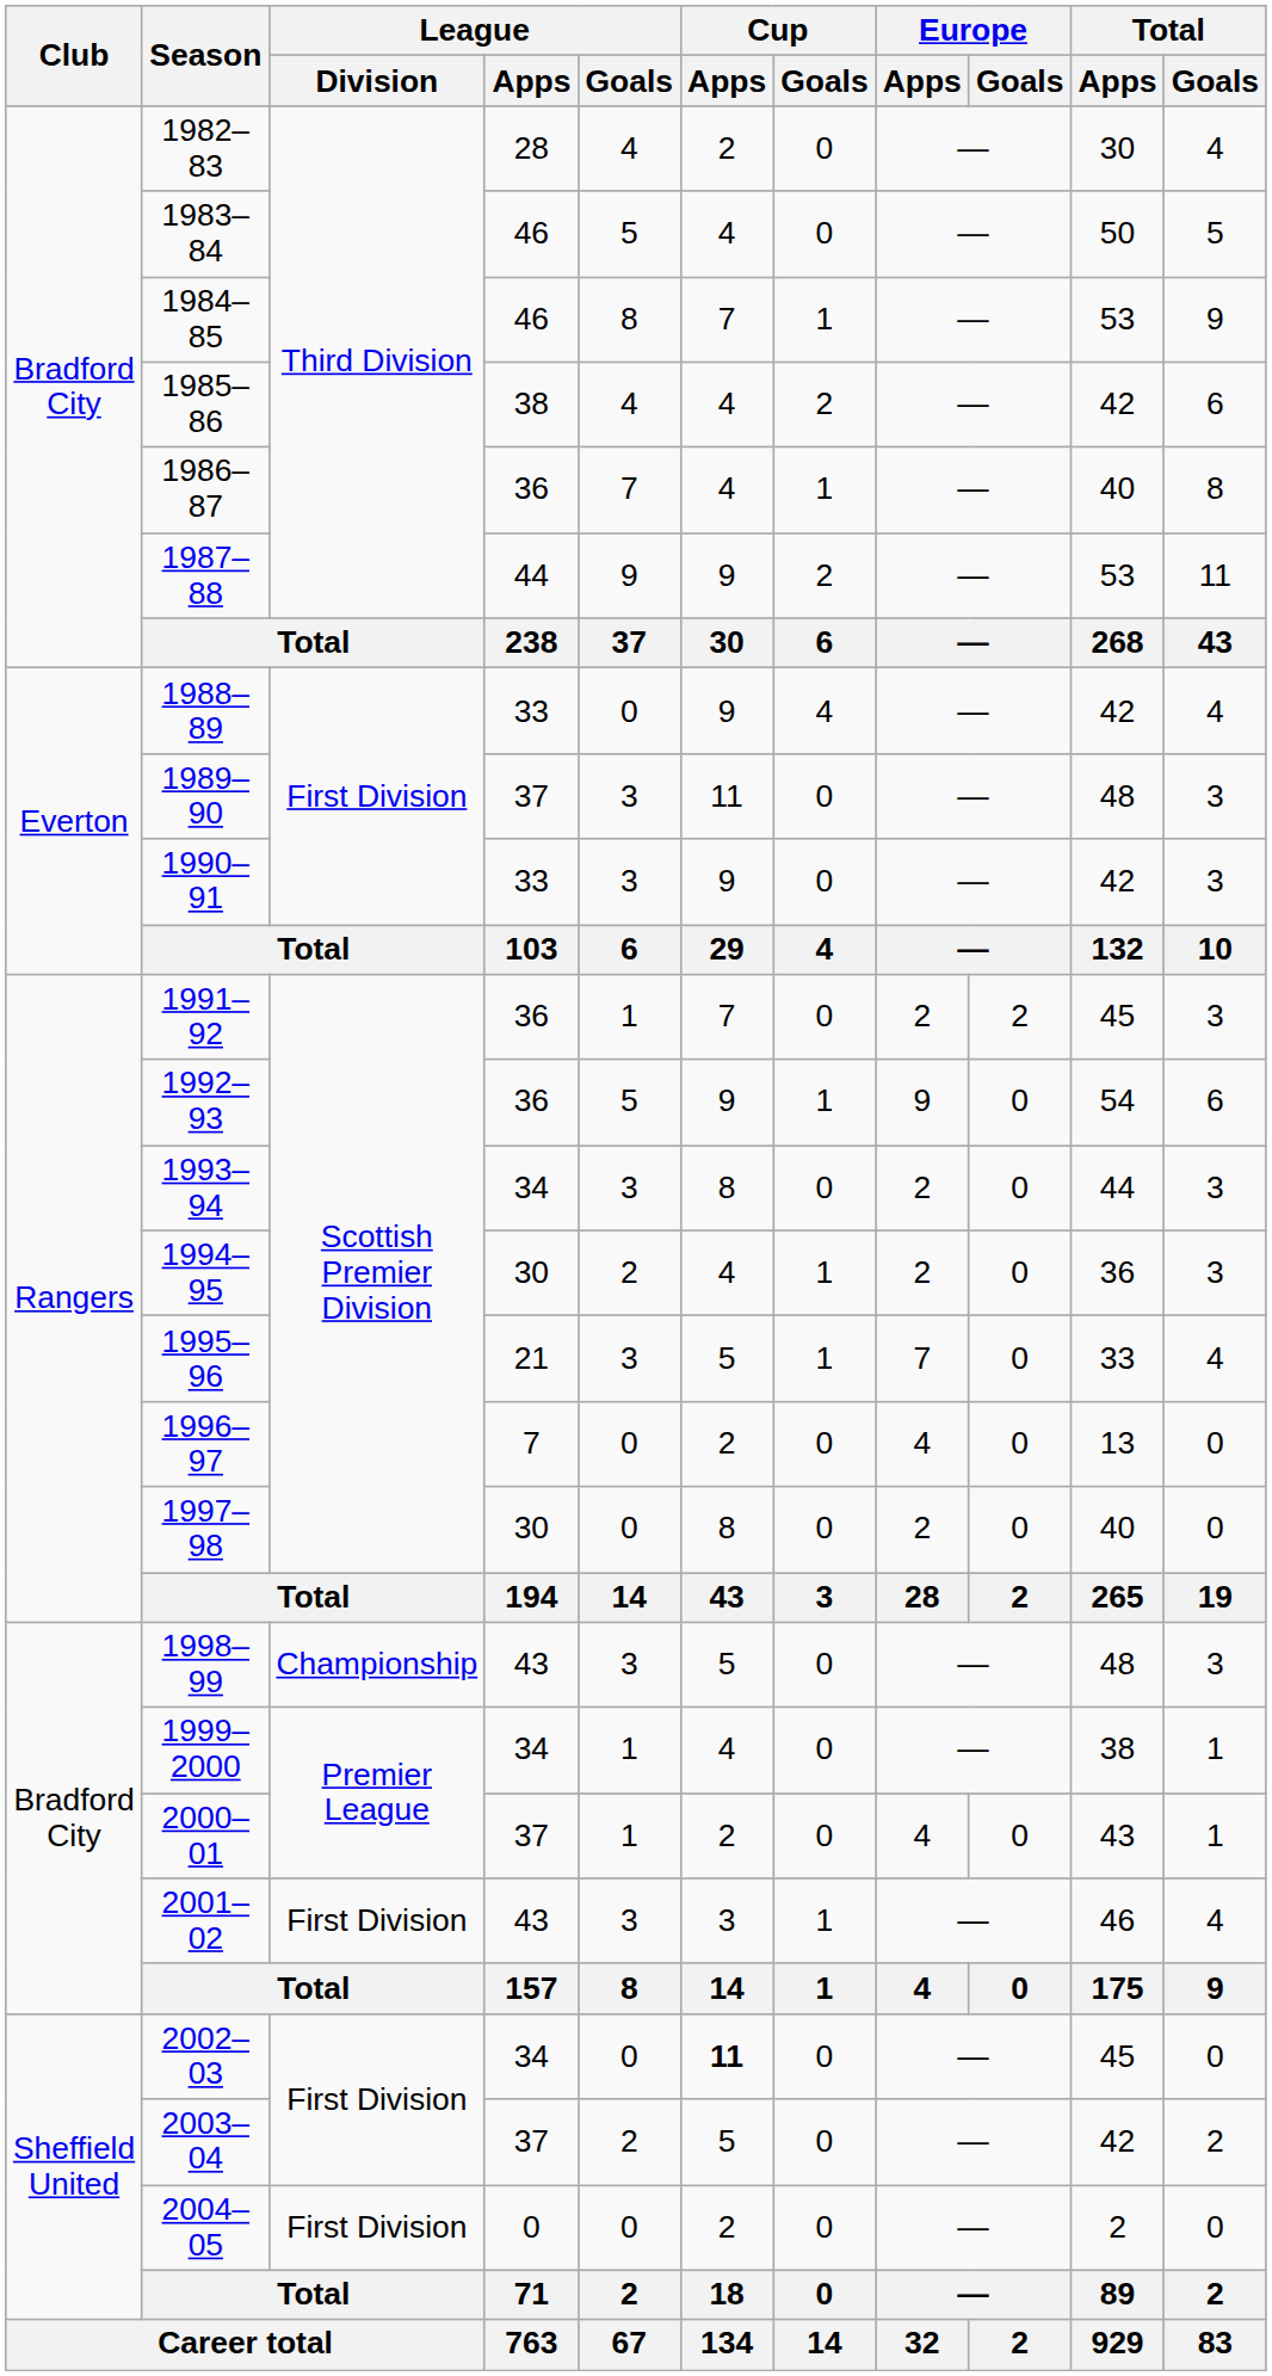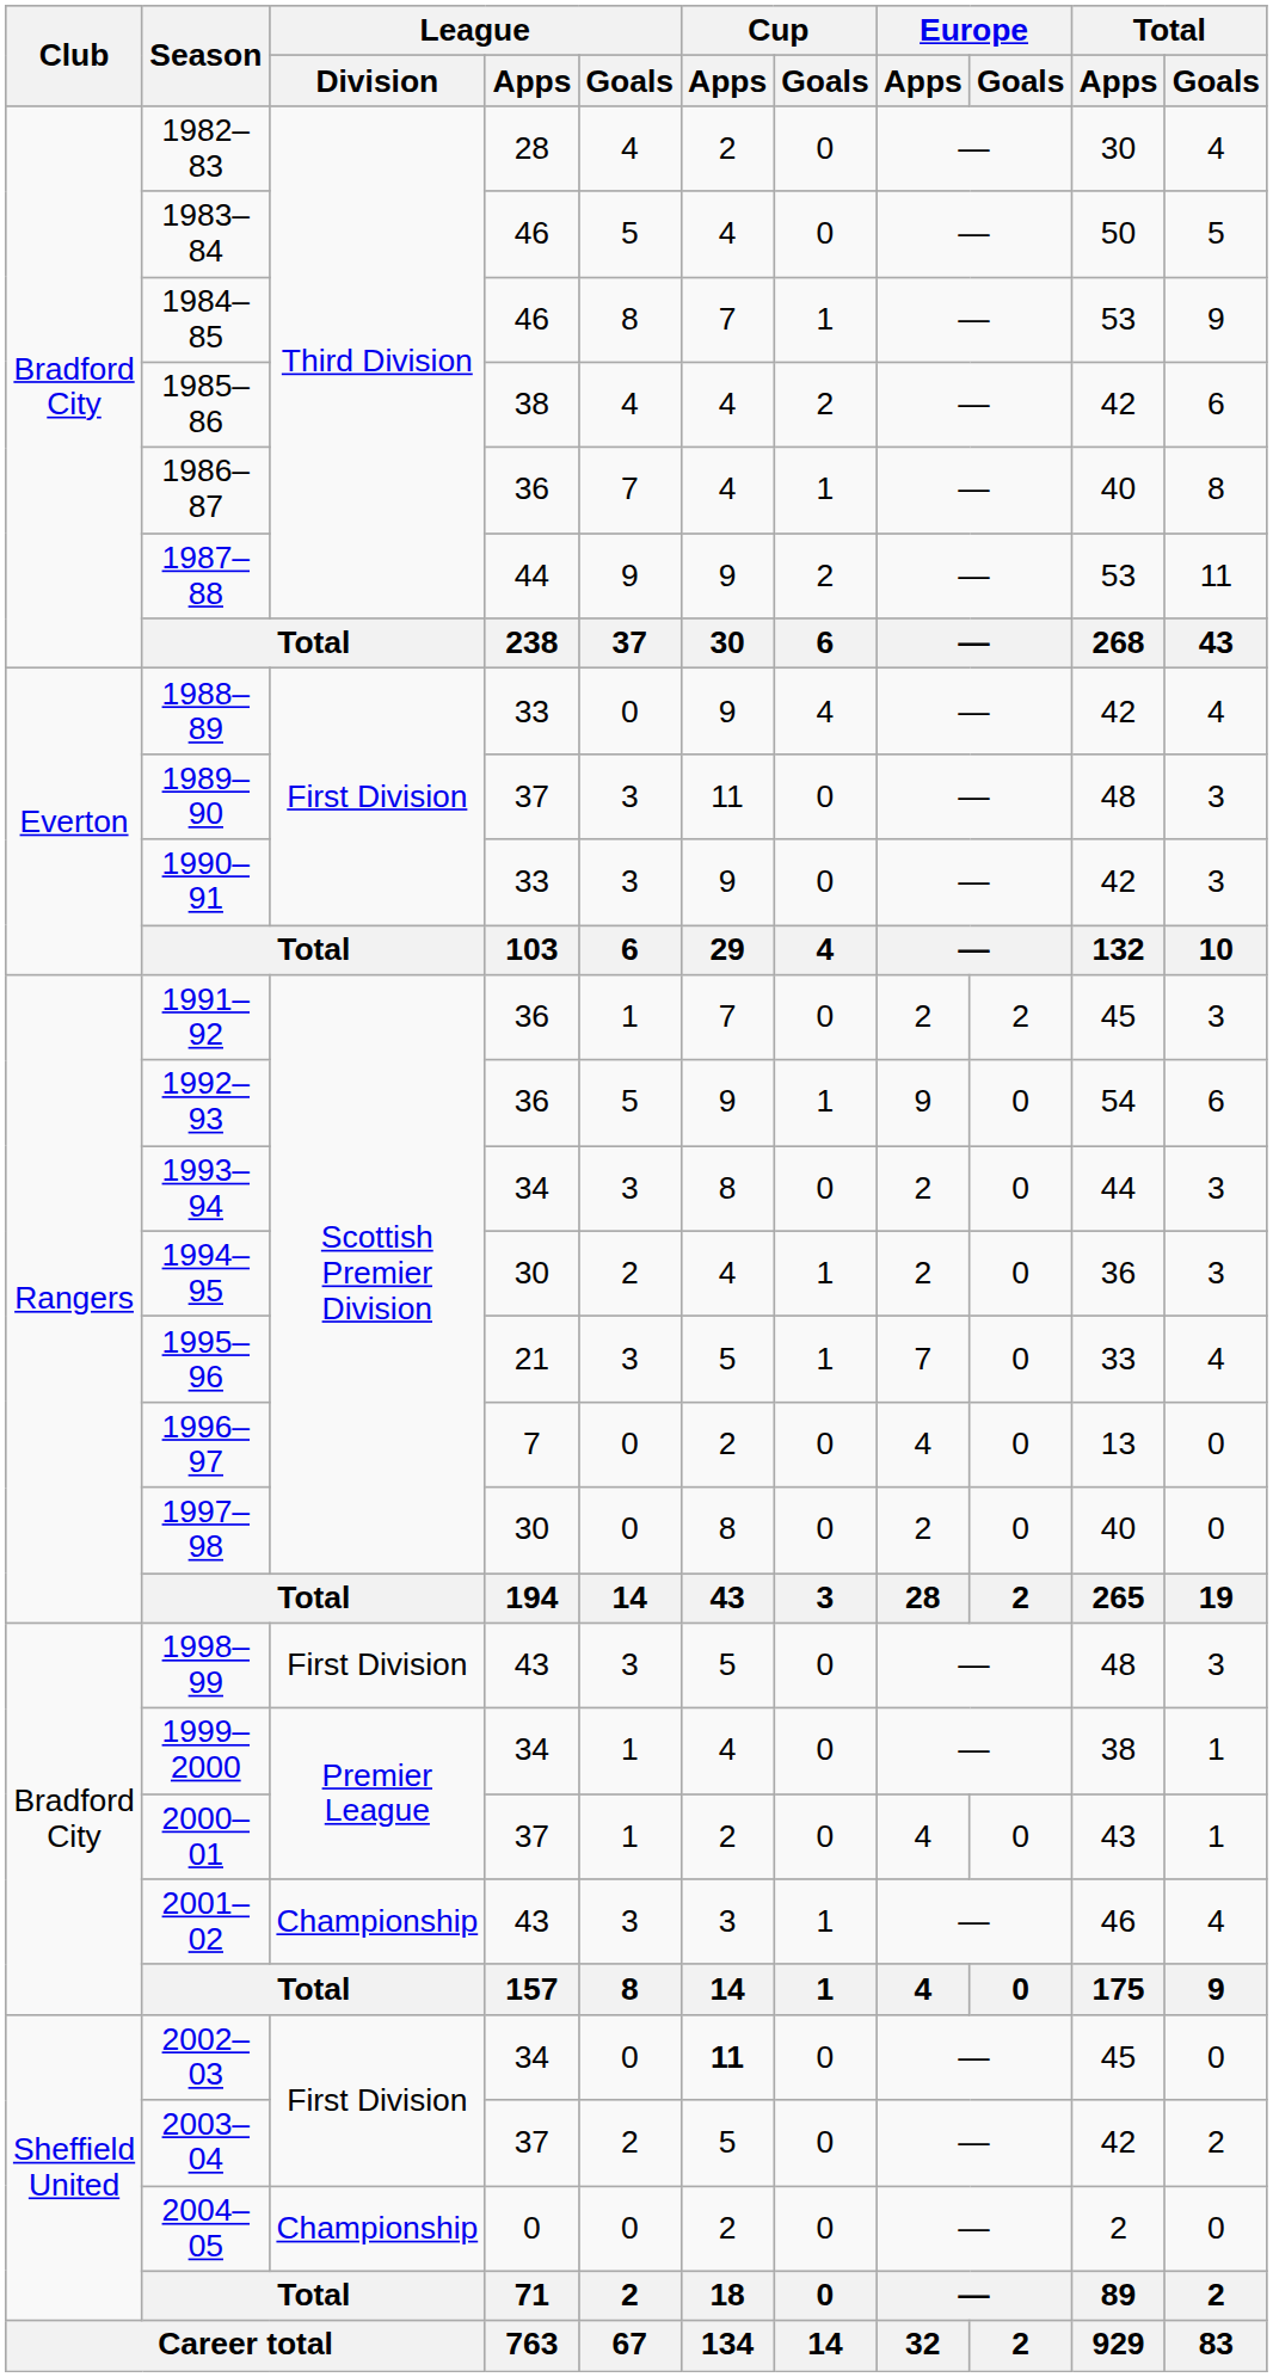1998–99 | League / Division: Championship -> First Division
2001–02 | League / Division: First Division -> Championship
2004–05 | League / Division: First Division -> Championship
